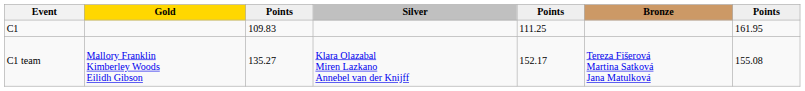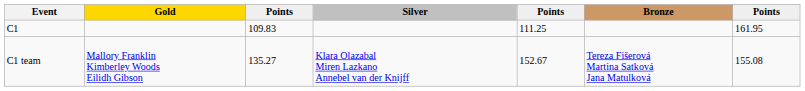C1 team | column 5: 152.17 -> 152.67
